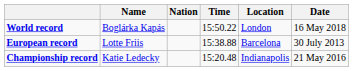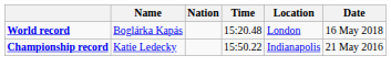World record | Time: 15:50.22 -> 15:20.48
- row: European record | Lotte Friis | 15:38.88 | Barcelona | 30 July 2013
Championship record | Time: 15:20.48 -> 15:50.22
